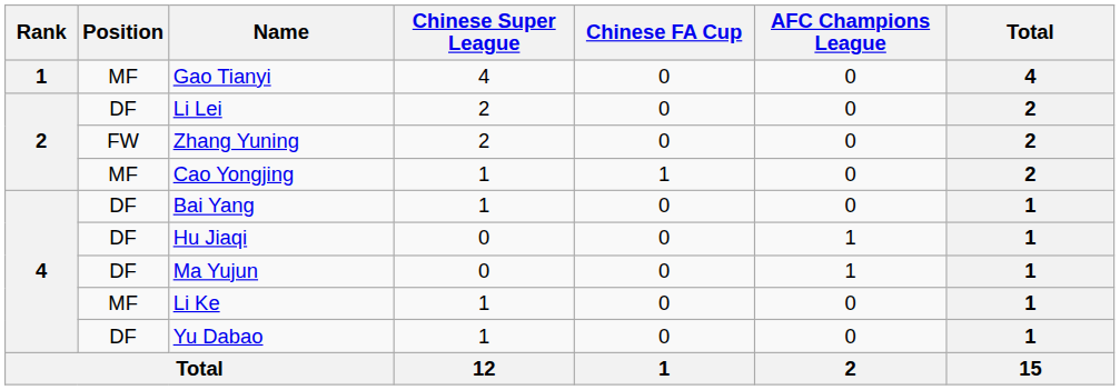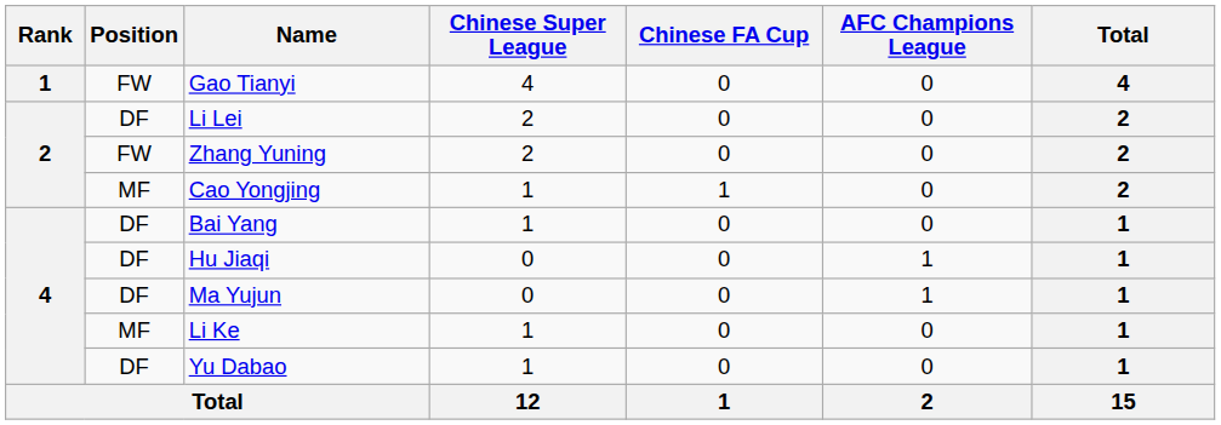Gao Tianyi | Position: MF -> FW
